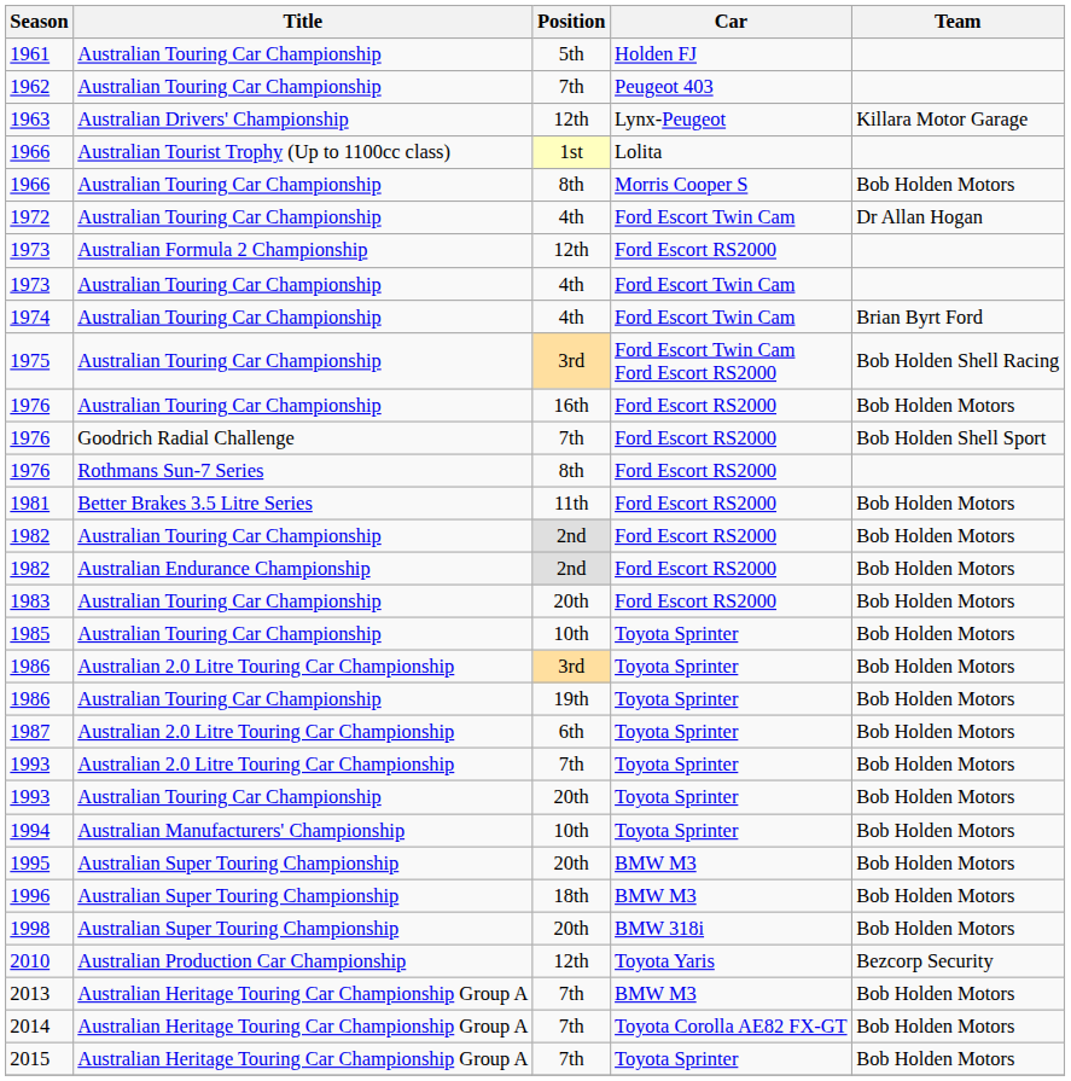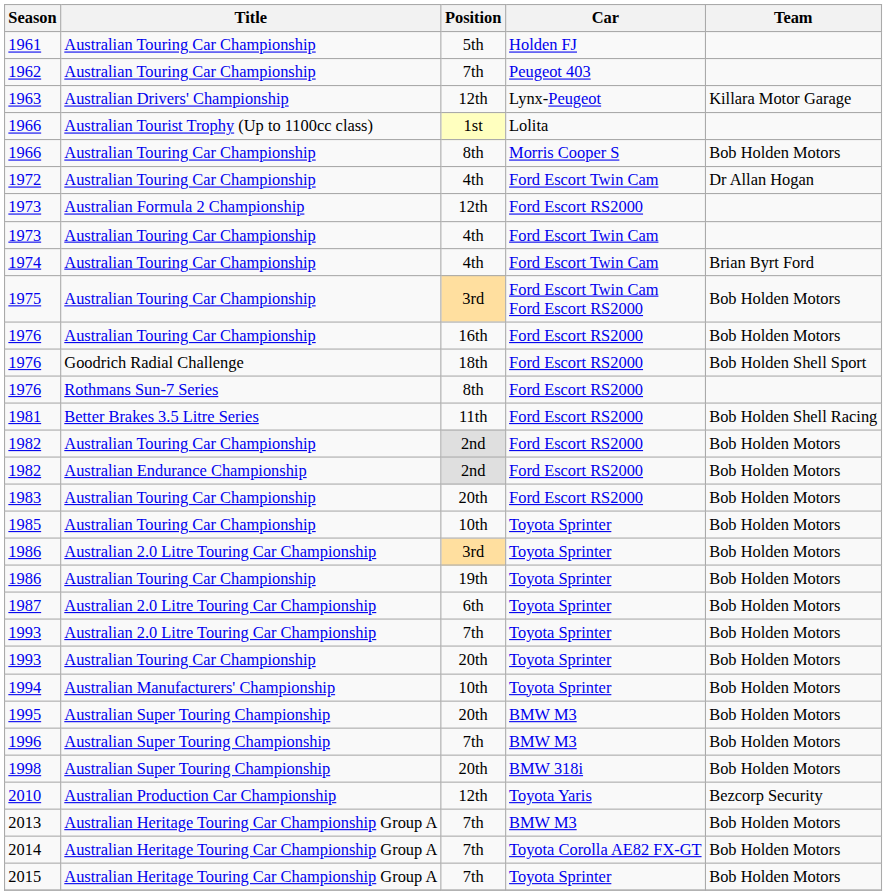1975 | Team: Bob Holden Shell Racing -> Bob Holden Motors
1976 / Goodrich Radial Challenge | Position: 7th -> 18th
1981 | Team: Bob Holden Motors -> Bob Holden Shell Racing
1996 | Position: 18th -> 7th
